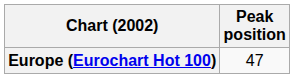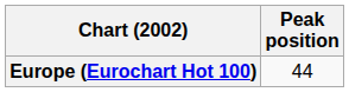Europe (Eurochart Hot 100) | Peak position: 47 -> 44
